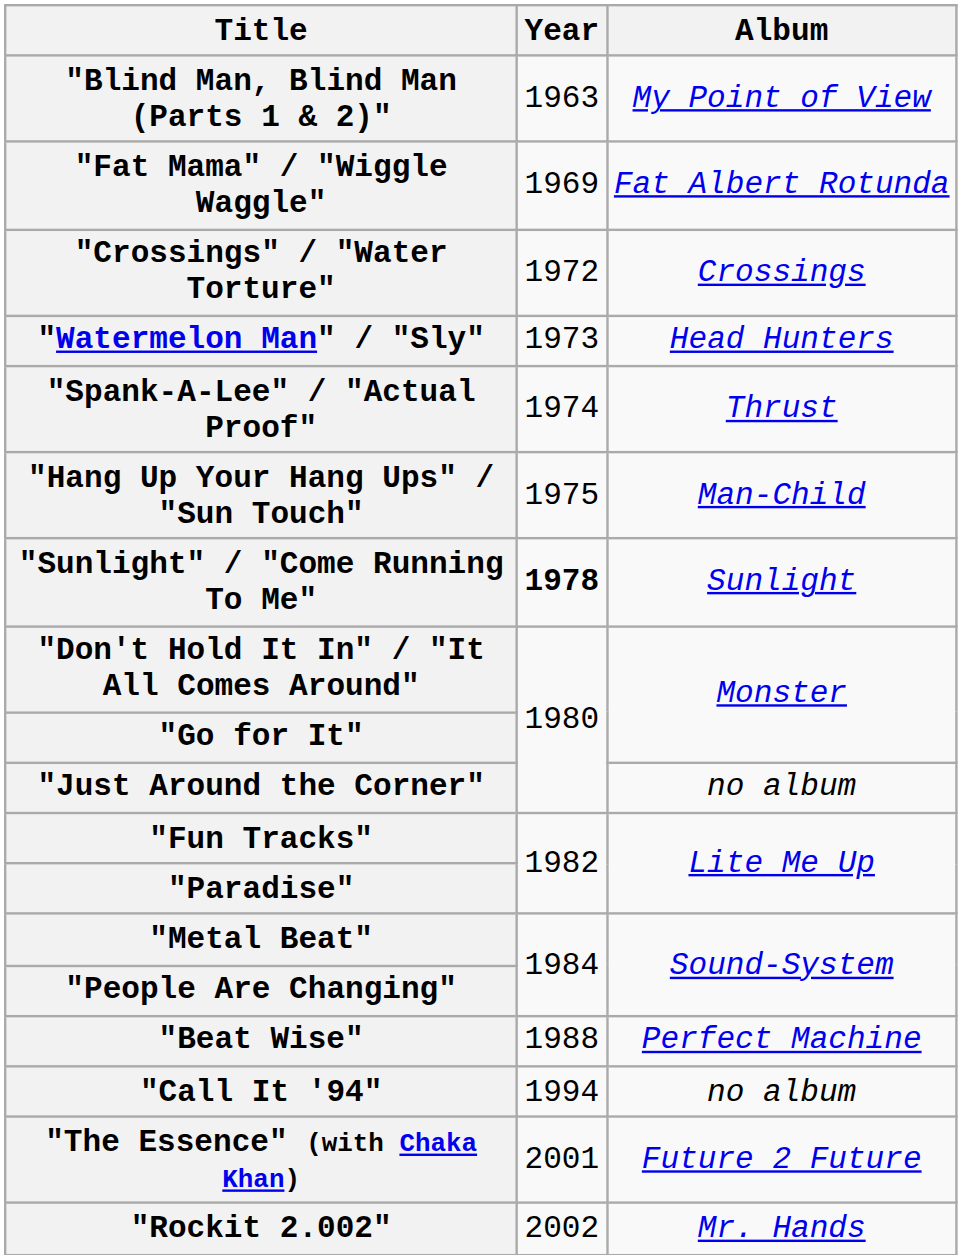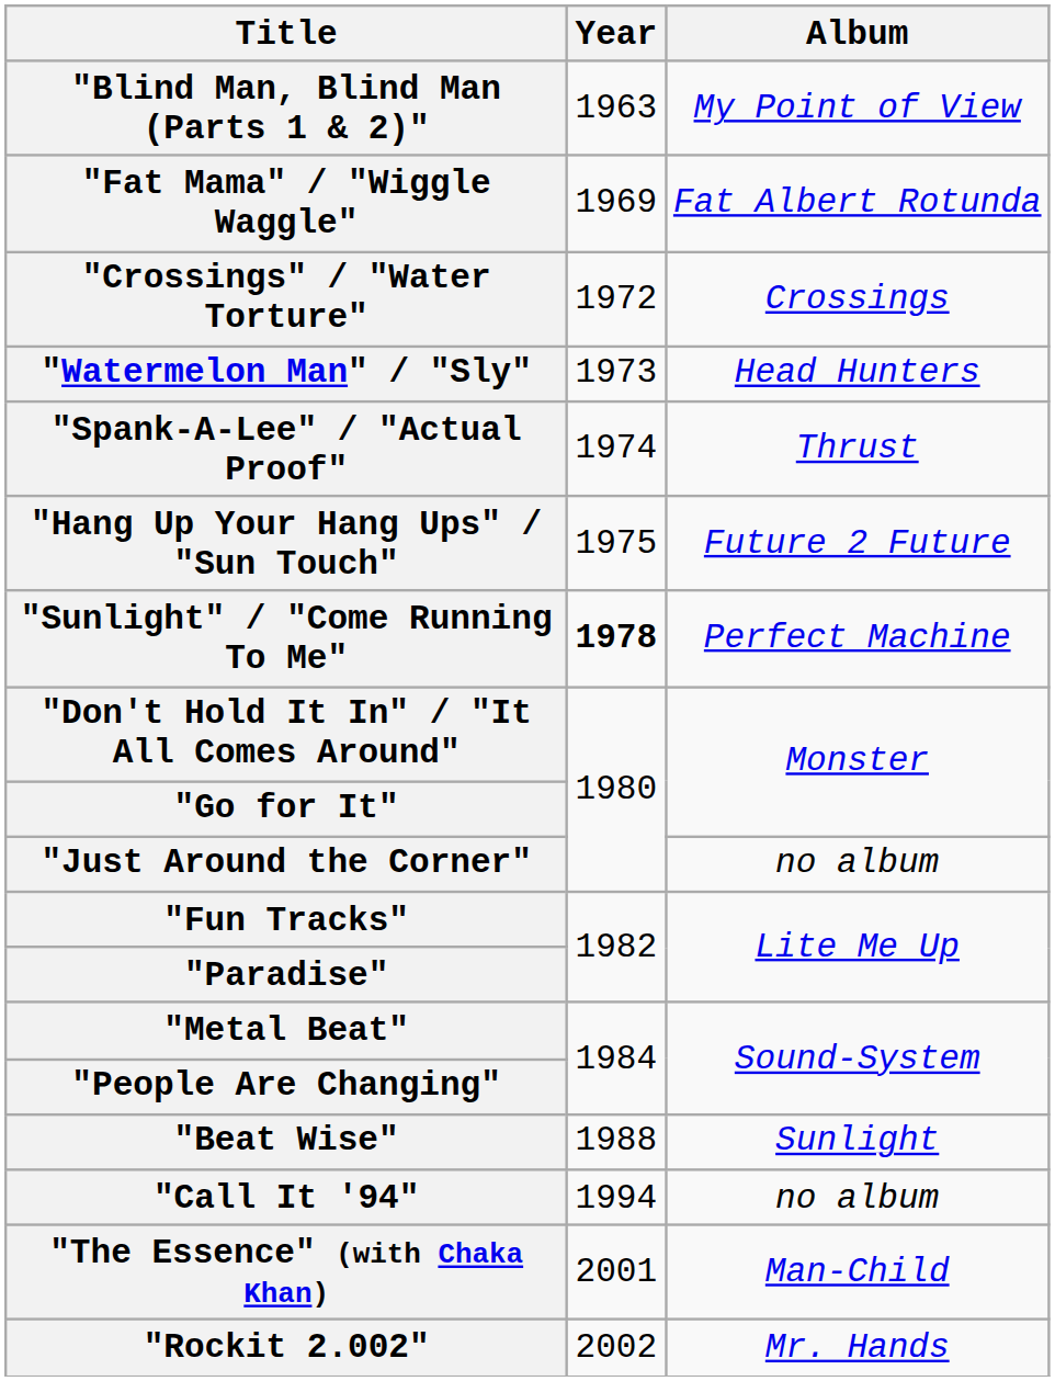"Hang Up Your Hang Ups" / "Sun Touch" | Album: Man-Child -> Future 2 Future
"Sunlight" / "Come Running To Me" | Album: Sunlight -> Perfect Machine
"Beat Wise" | Album: Perfect Machine -> Sunlight
"The Essence" (with Chaka Khan) | Album: Future 2 Future -> Man-Child
